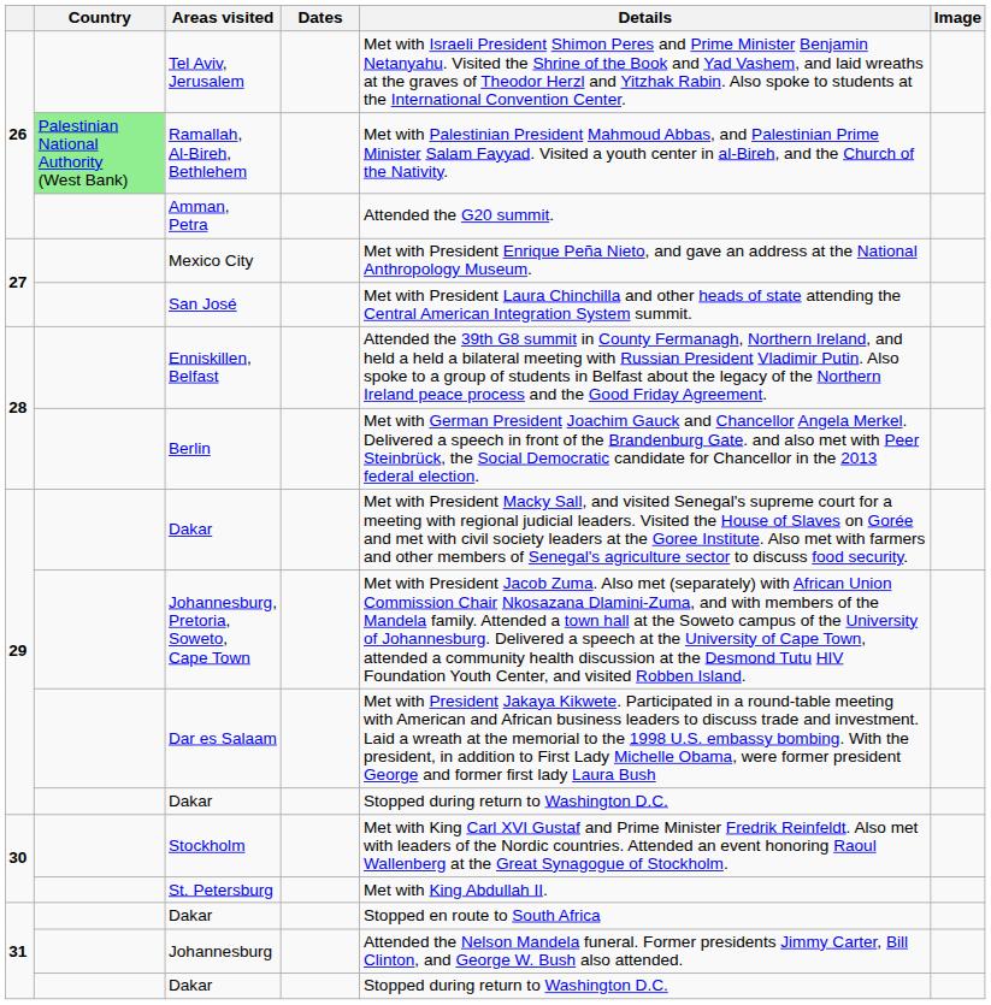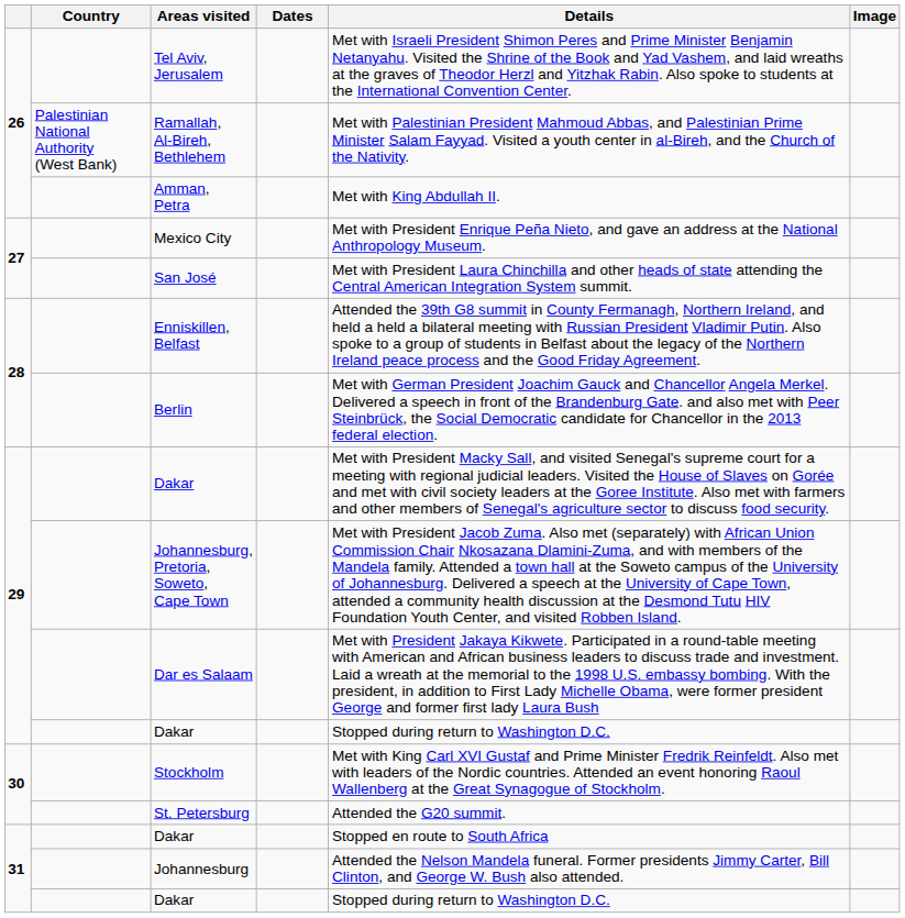Ramallah, Al-Bireh, Bethlehem | Country: lightgreen background -> no background
Amman, Petra | Details: Attended the G20 summit. -> Met with King Abdullah II.
St. Petersburg | Details: Met with King Abdullah II. -> Attended the G20 summit.
